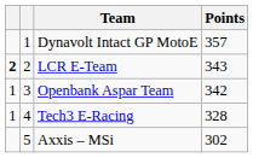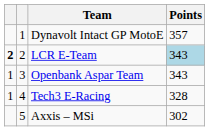LCR E-Team | Points: no background -> lightblue background
Openbank Aspar Team | Points: 342 -> 343
